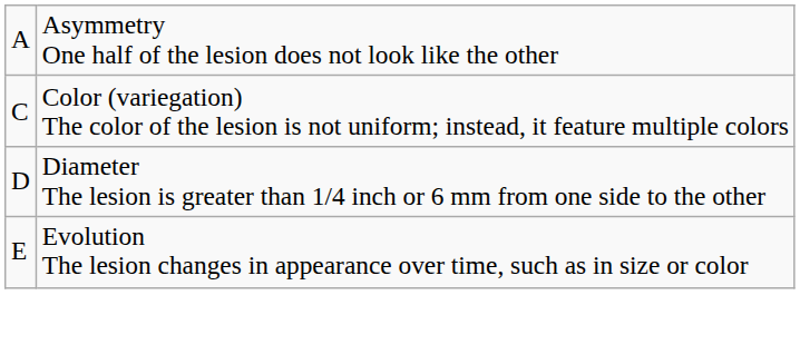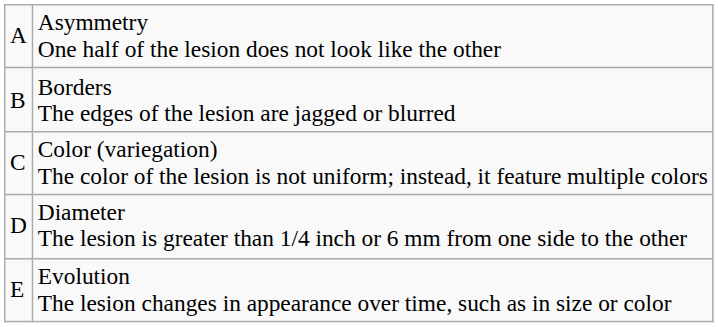+ row: B | Borders The edges of the lesion are jagged or blurred
